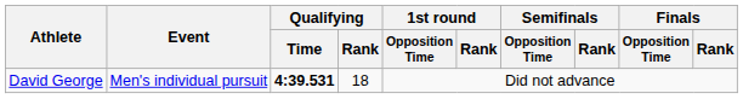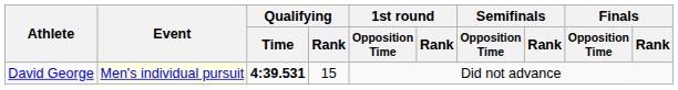David George | Event: no background -> lightyellow background
David George | Qualifying / Rank: 18 -> 15
